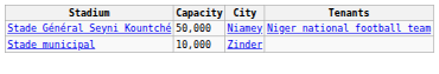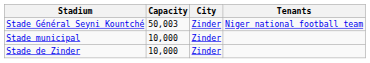Stade Général Seyni Kountché | Capacity: 50,000 -> 50,003
Stade Général Seyni Kountché | City: Niamey -> Zinder
+ row: Stade de Zinder | 10,000 | Zinder
